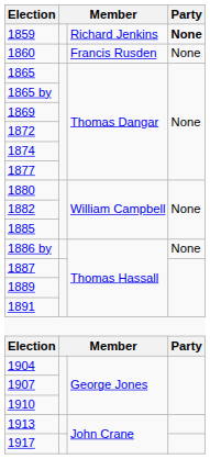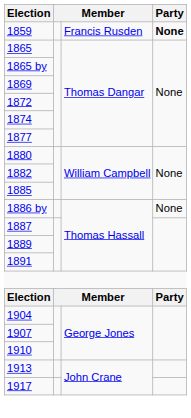1859 | column 3: Richard Jenkins -> Francis Rusden
- row: 1860 | Francis Rusden | None
